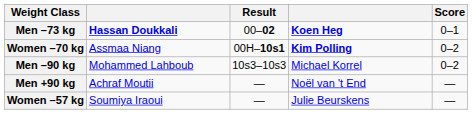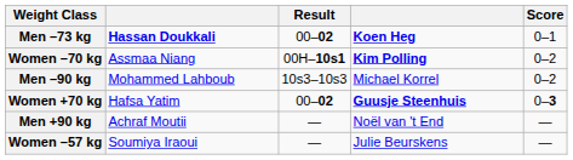+ row: Women +70 kg | Hafsa Yatim | 00–02 | Guusje Steenhuis | 0–3
